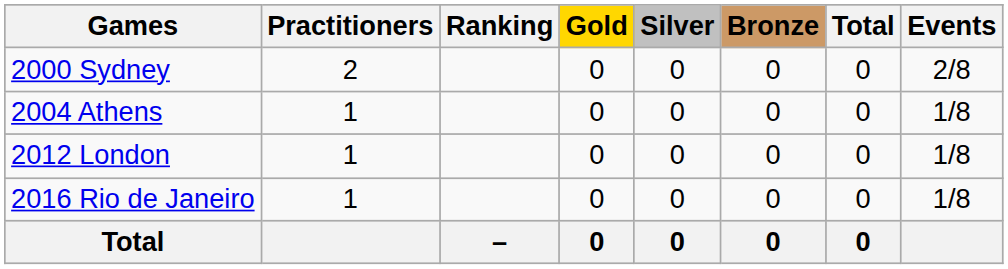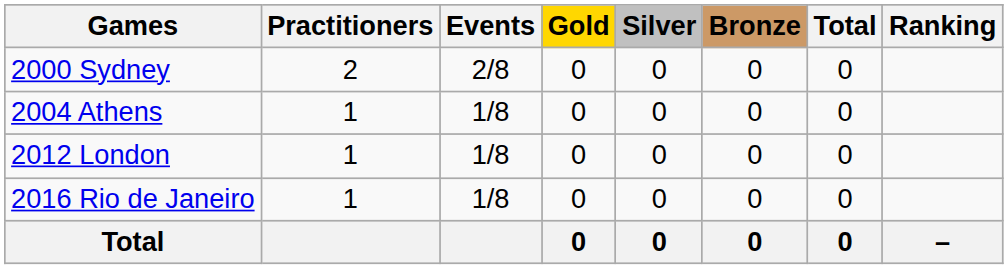columns swapped: Events <-> Ranking
